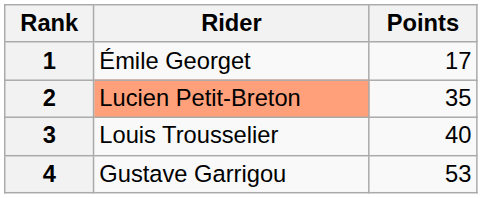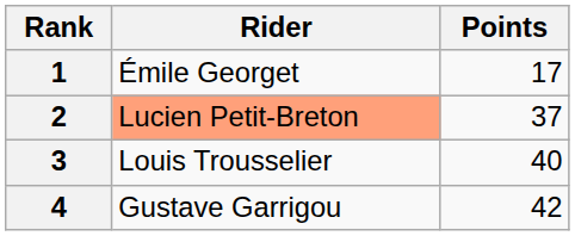2 | Points: 35 -> 37
4 | Points: 53 -> 42
